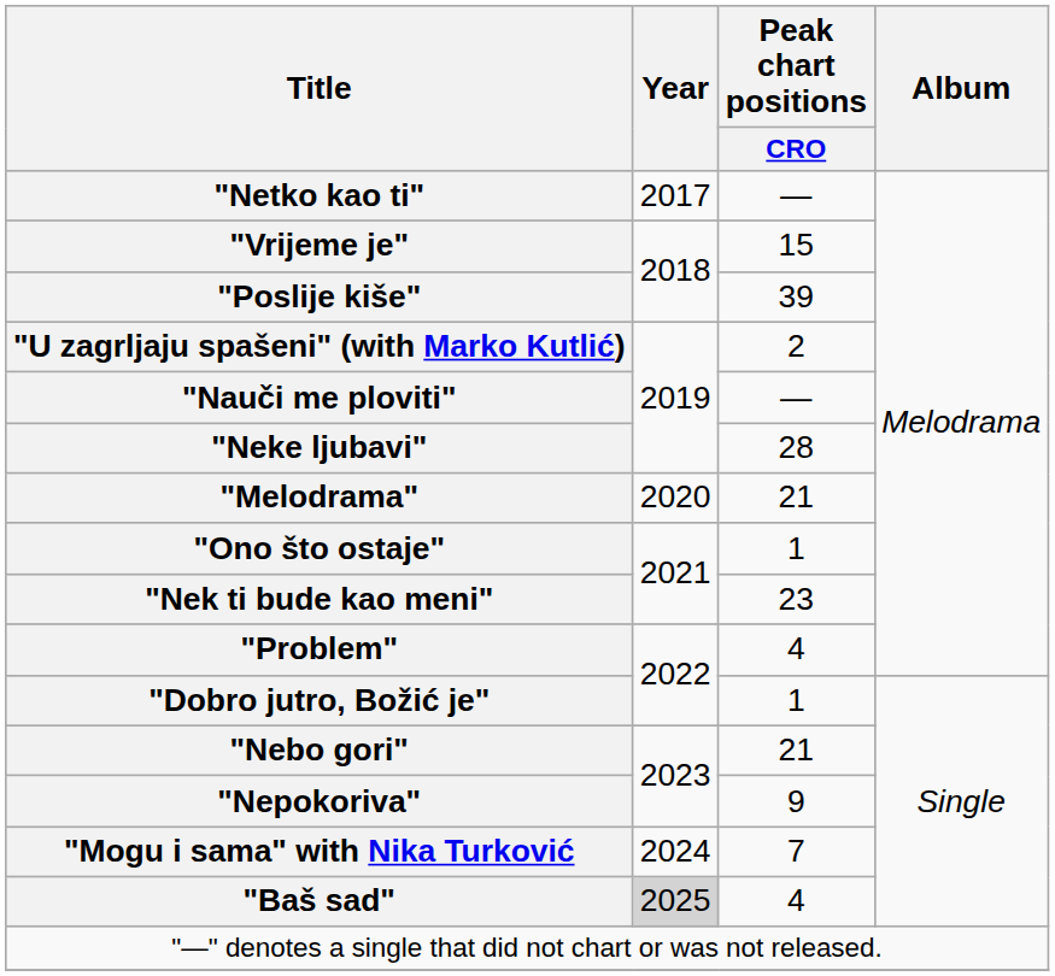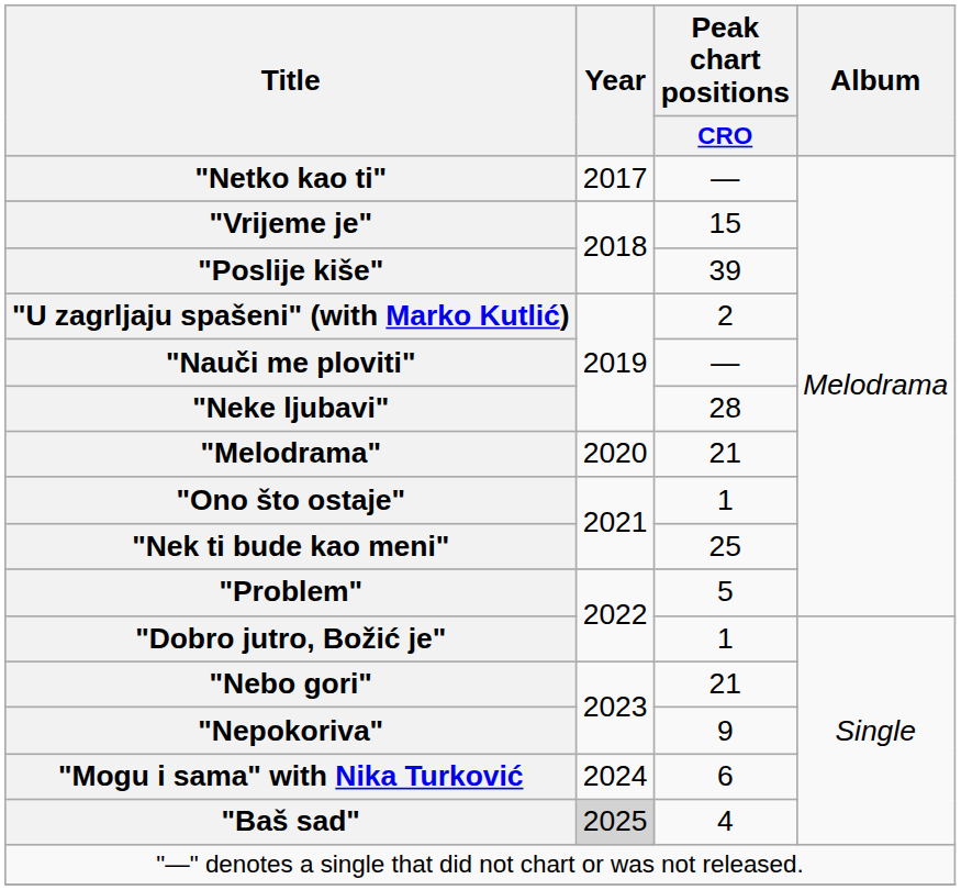"Nek ti bude kao meni" | Peak chart positions / CRO: 23 -> 25
"Problem" | Peak chart positions / CRO: 4 -> 5
"Mogu i sama" with Nika Turković | Peak chart positions / CRO: 7 -> 6
